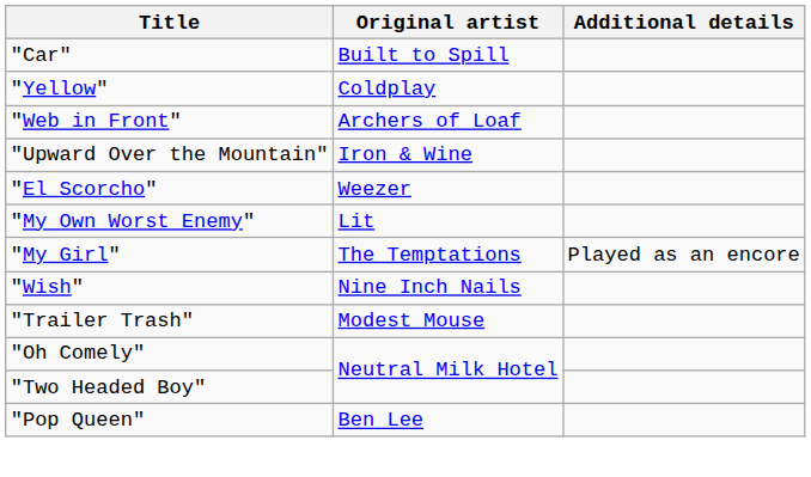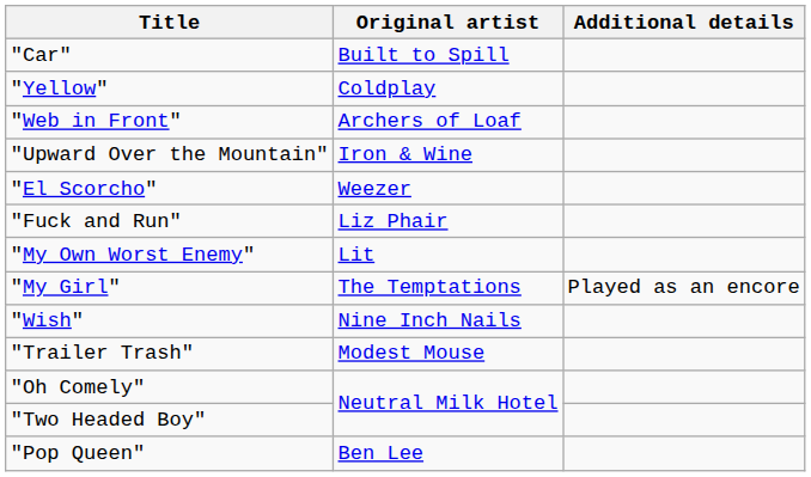+ row: "Fuck and Run" | Liz Phair
